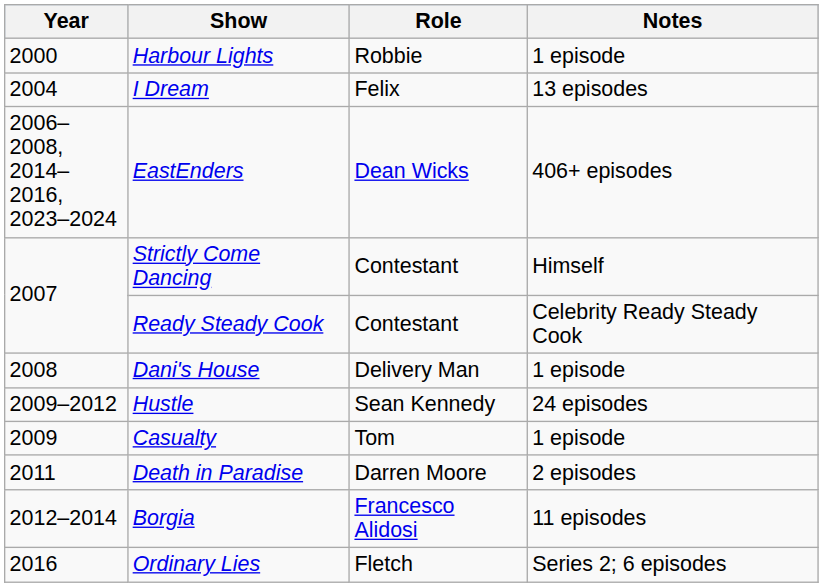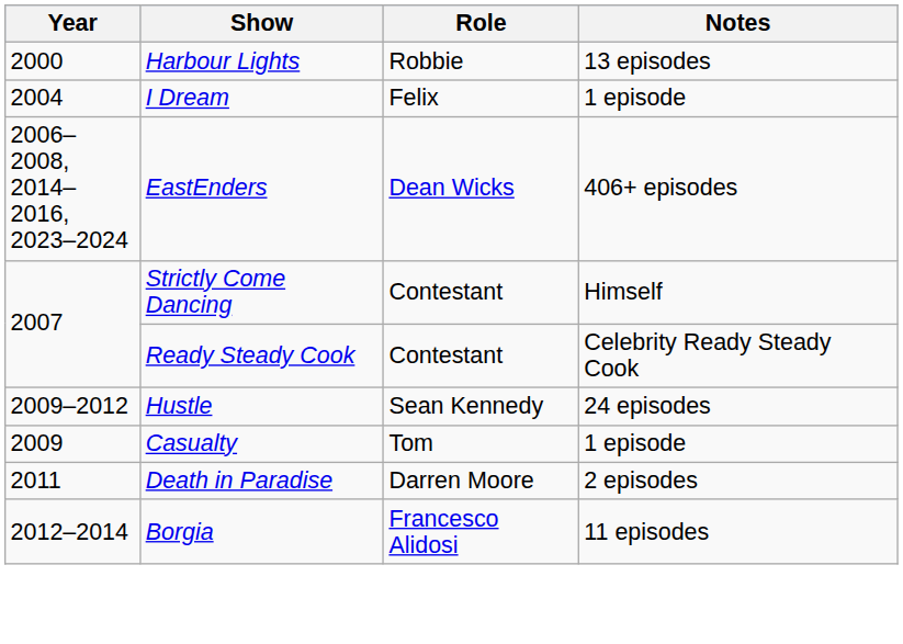Harbour Lights | Notes: 1 episode -> 13 episodes
I Dream | Notes: 13 episodes -> 1 episode
- row: 2008 | Dani's House | Delivery Man | 1 episode
- row: 2016 | Ordinary Lies | Fletch | Series 2; 6 episodes
